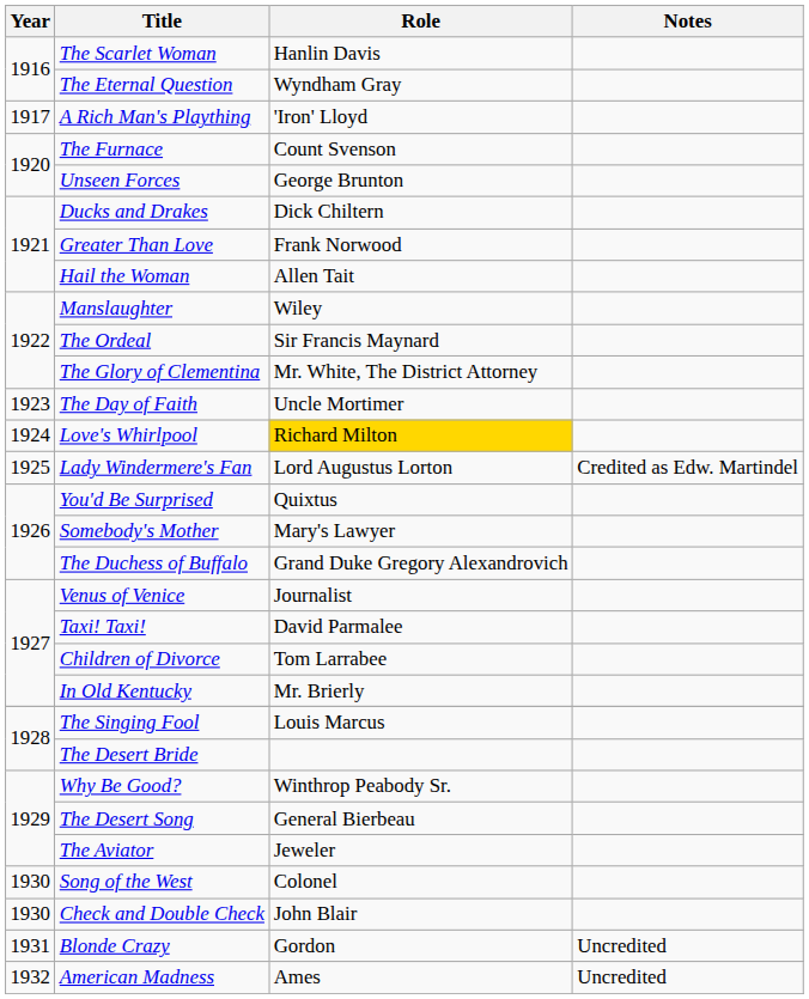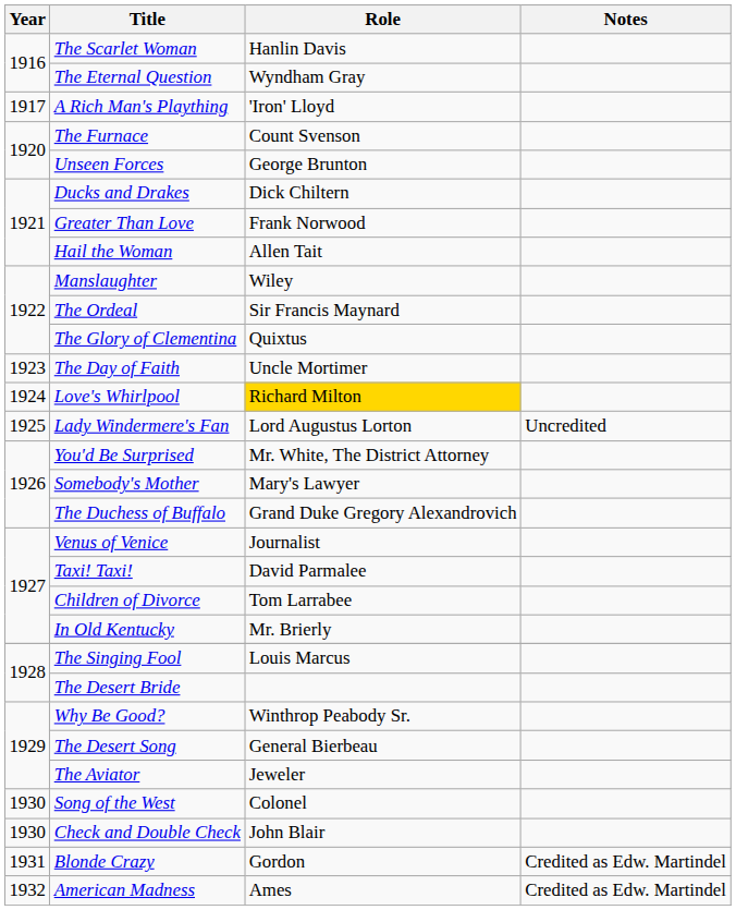The Glory of Clementina | Role: Mr. White, The District Attorney -> Quixtus
Lady Windermere's Fan | Notes: Credited as Edw. Martindel -> Uncredited
You'd Be Surprised | Role: Quixtus -> Mr. White, The District Attorney
Blonde Crazy | Notes: Uncredited -> Credited as Edw. Martindel
American Madness | Notes: Uncredited -> Credited as Edw. Martindel
